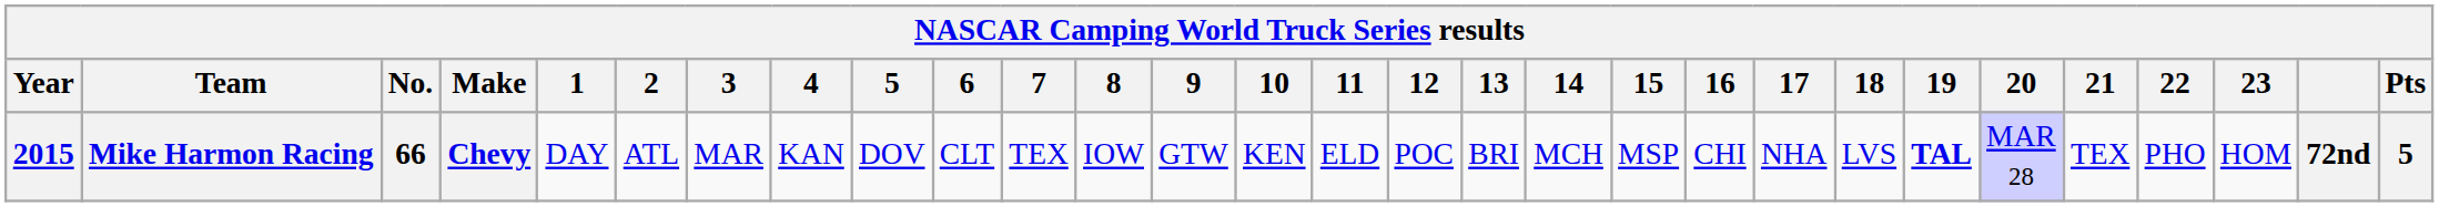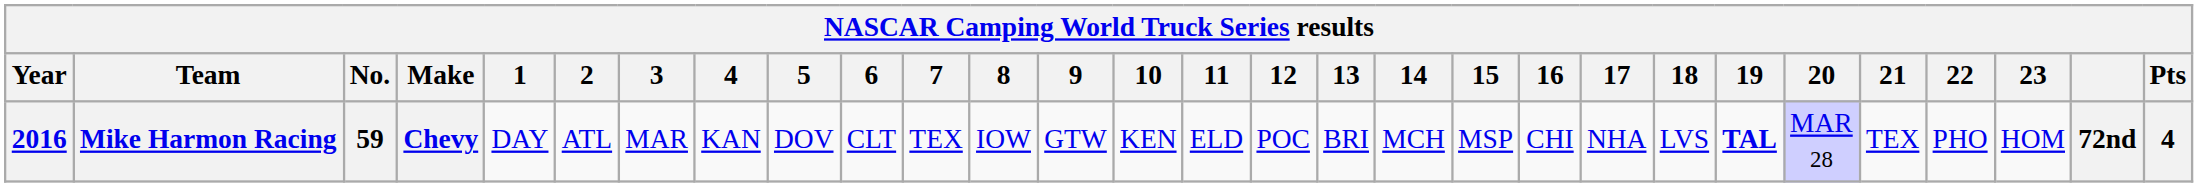Mike Harmon Racing | Year: 2015 -> 2016
Mike Harmon Racing | No.: 66 -> 59
Mike Harmon Racing | Pts: 5 -> 4
